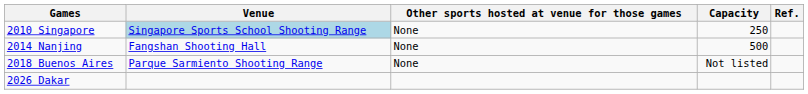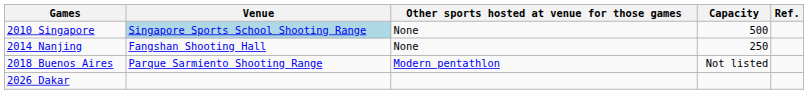2010 Singapore | Capacity: 250 -> 500
2014 Nanjing | Capacity: 500 -> 250
2018 Buenos Aires | Other sports hosted at venue for those games: None -> Modern pentathlon
